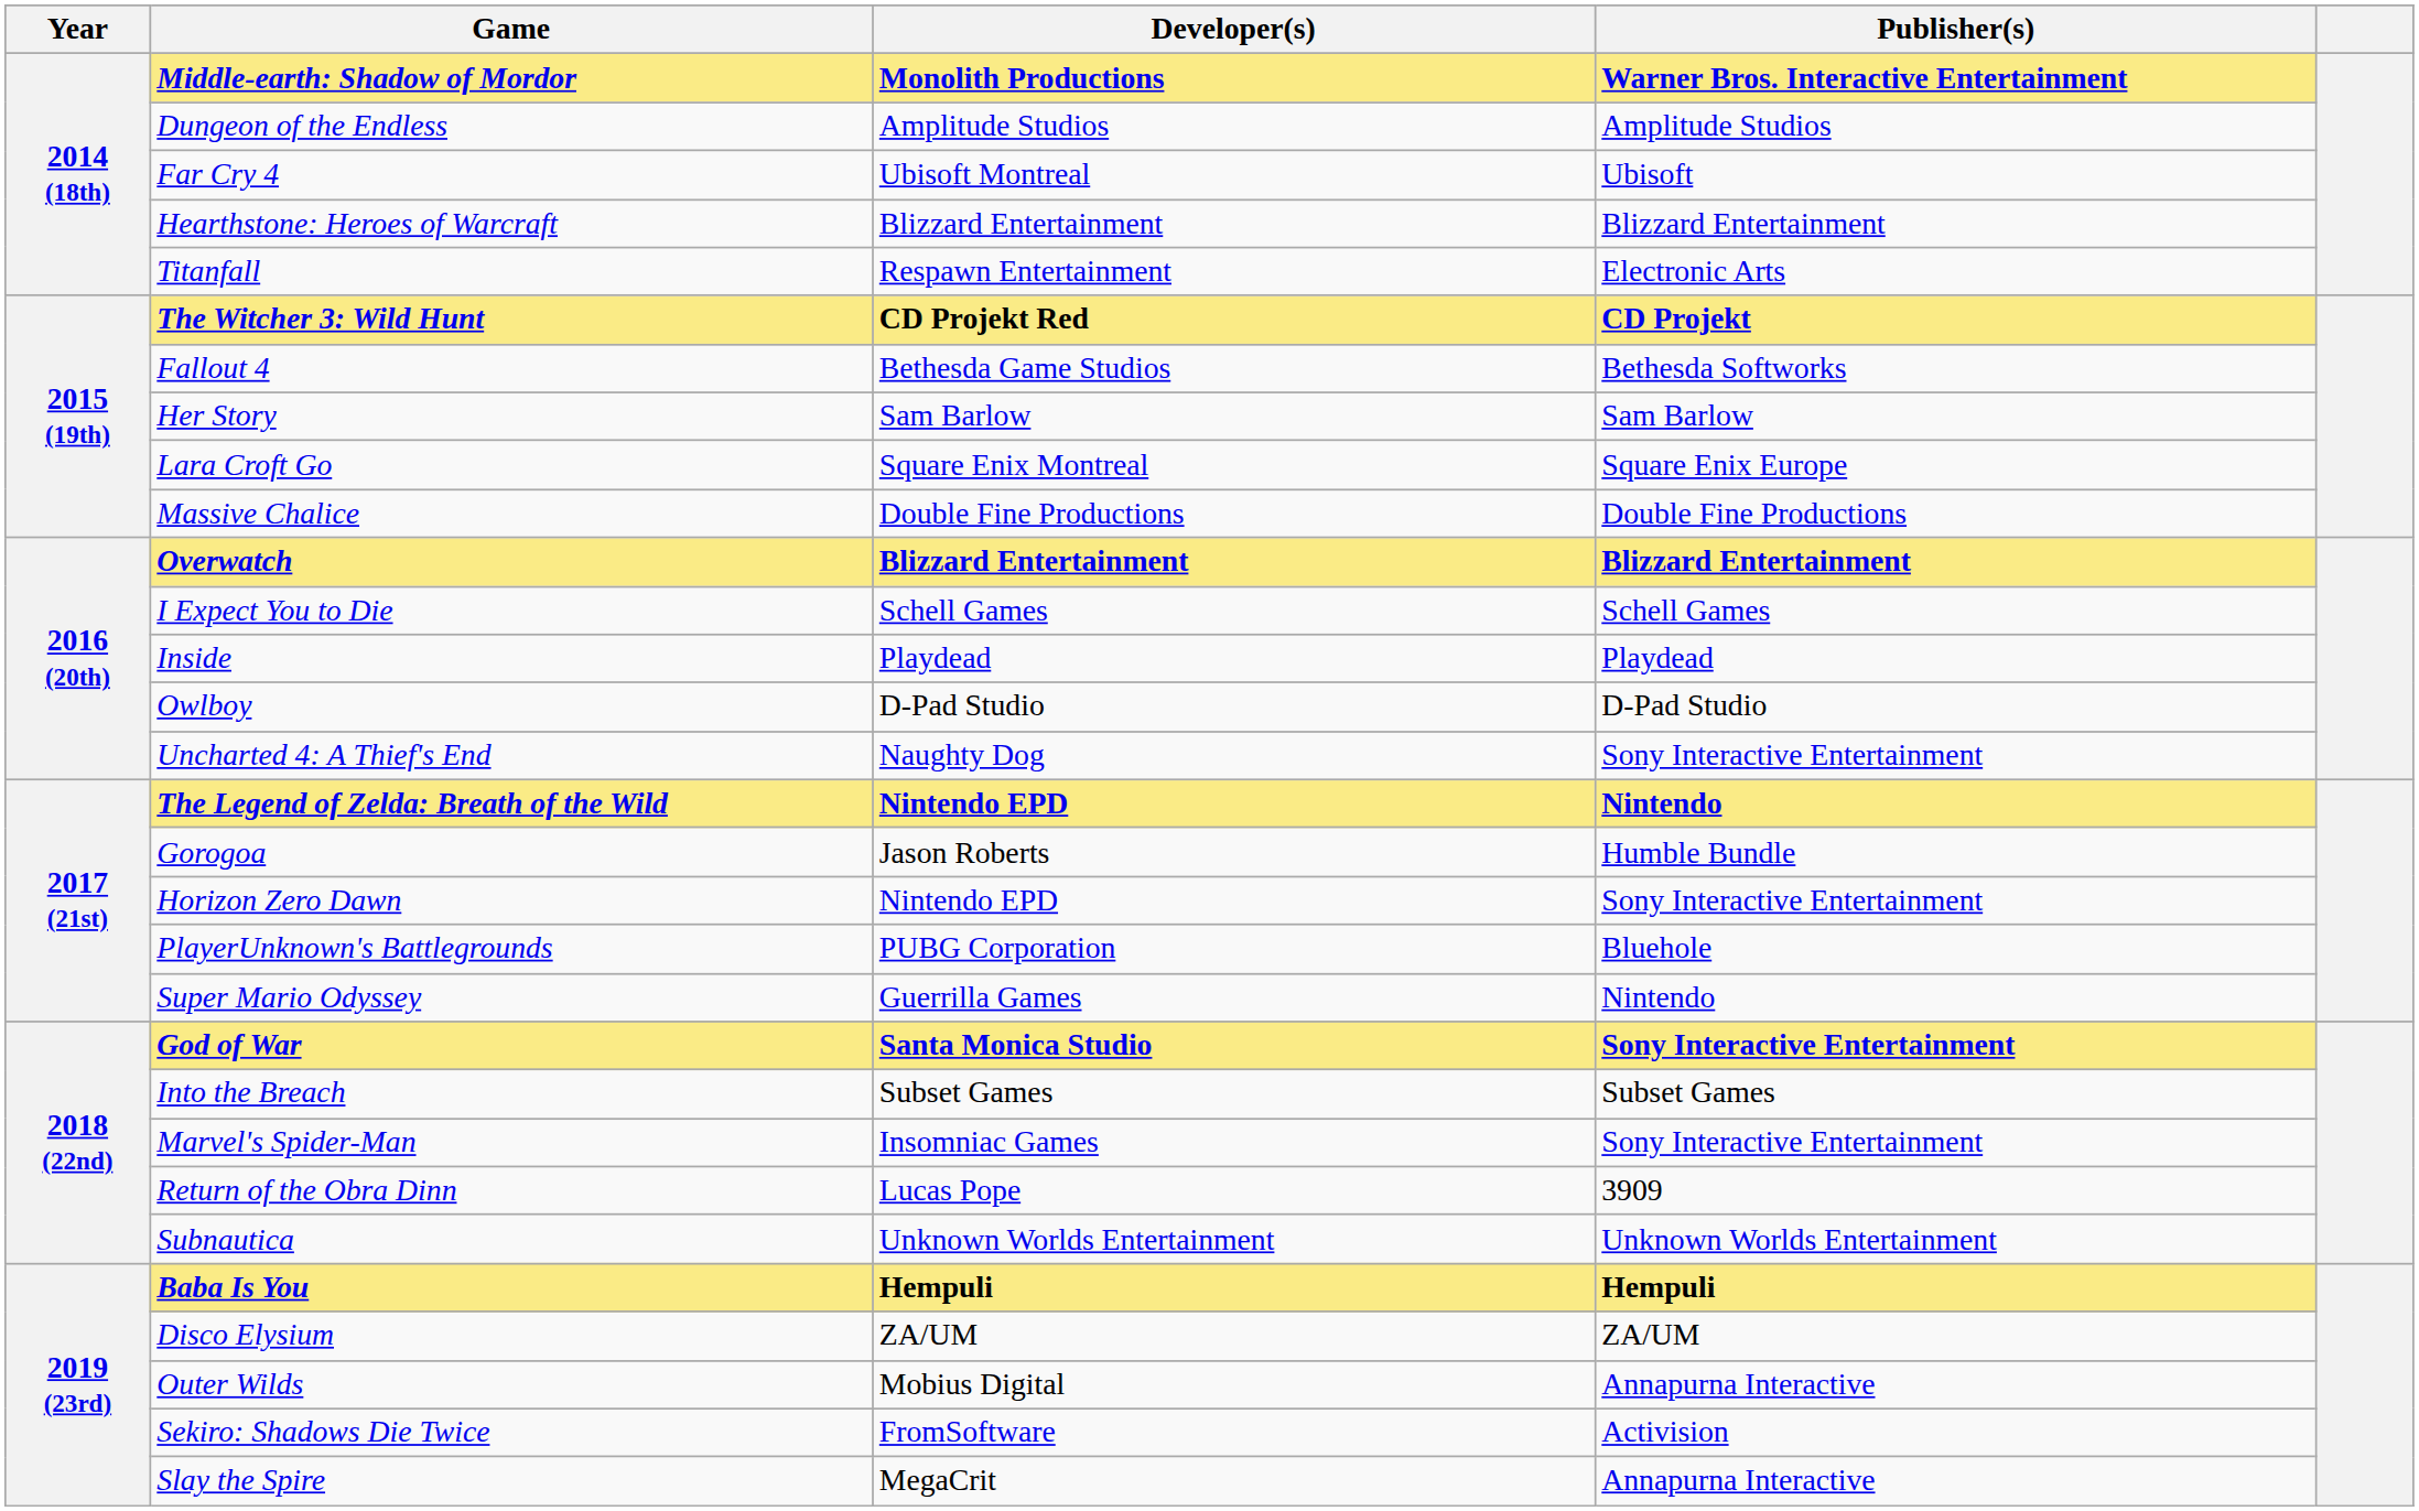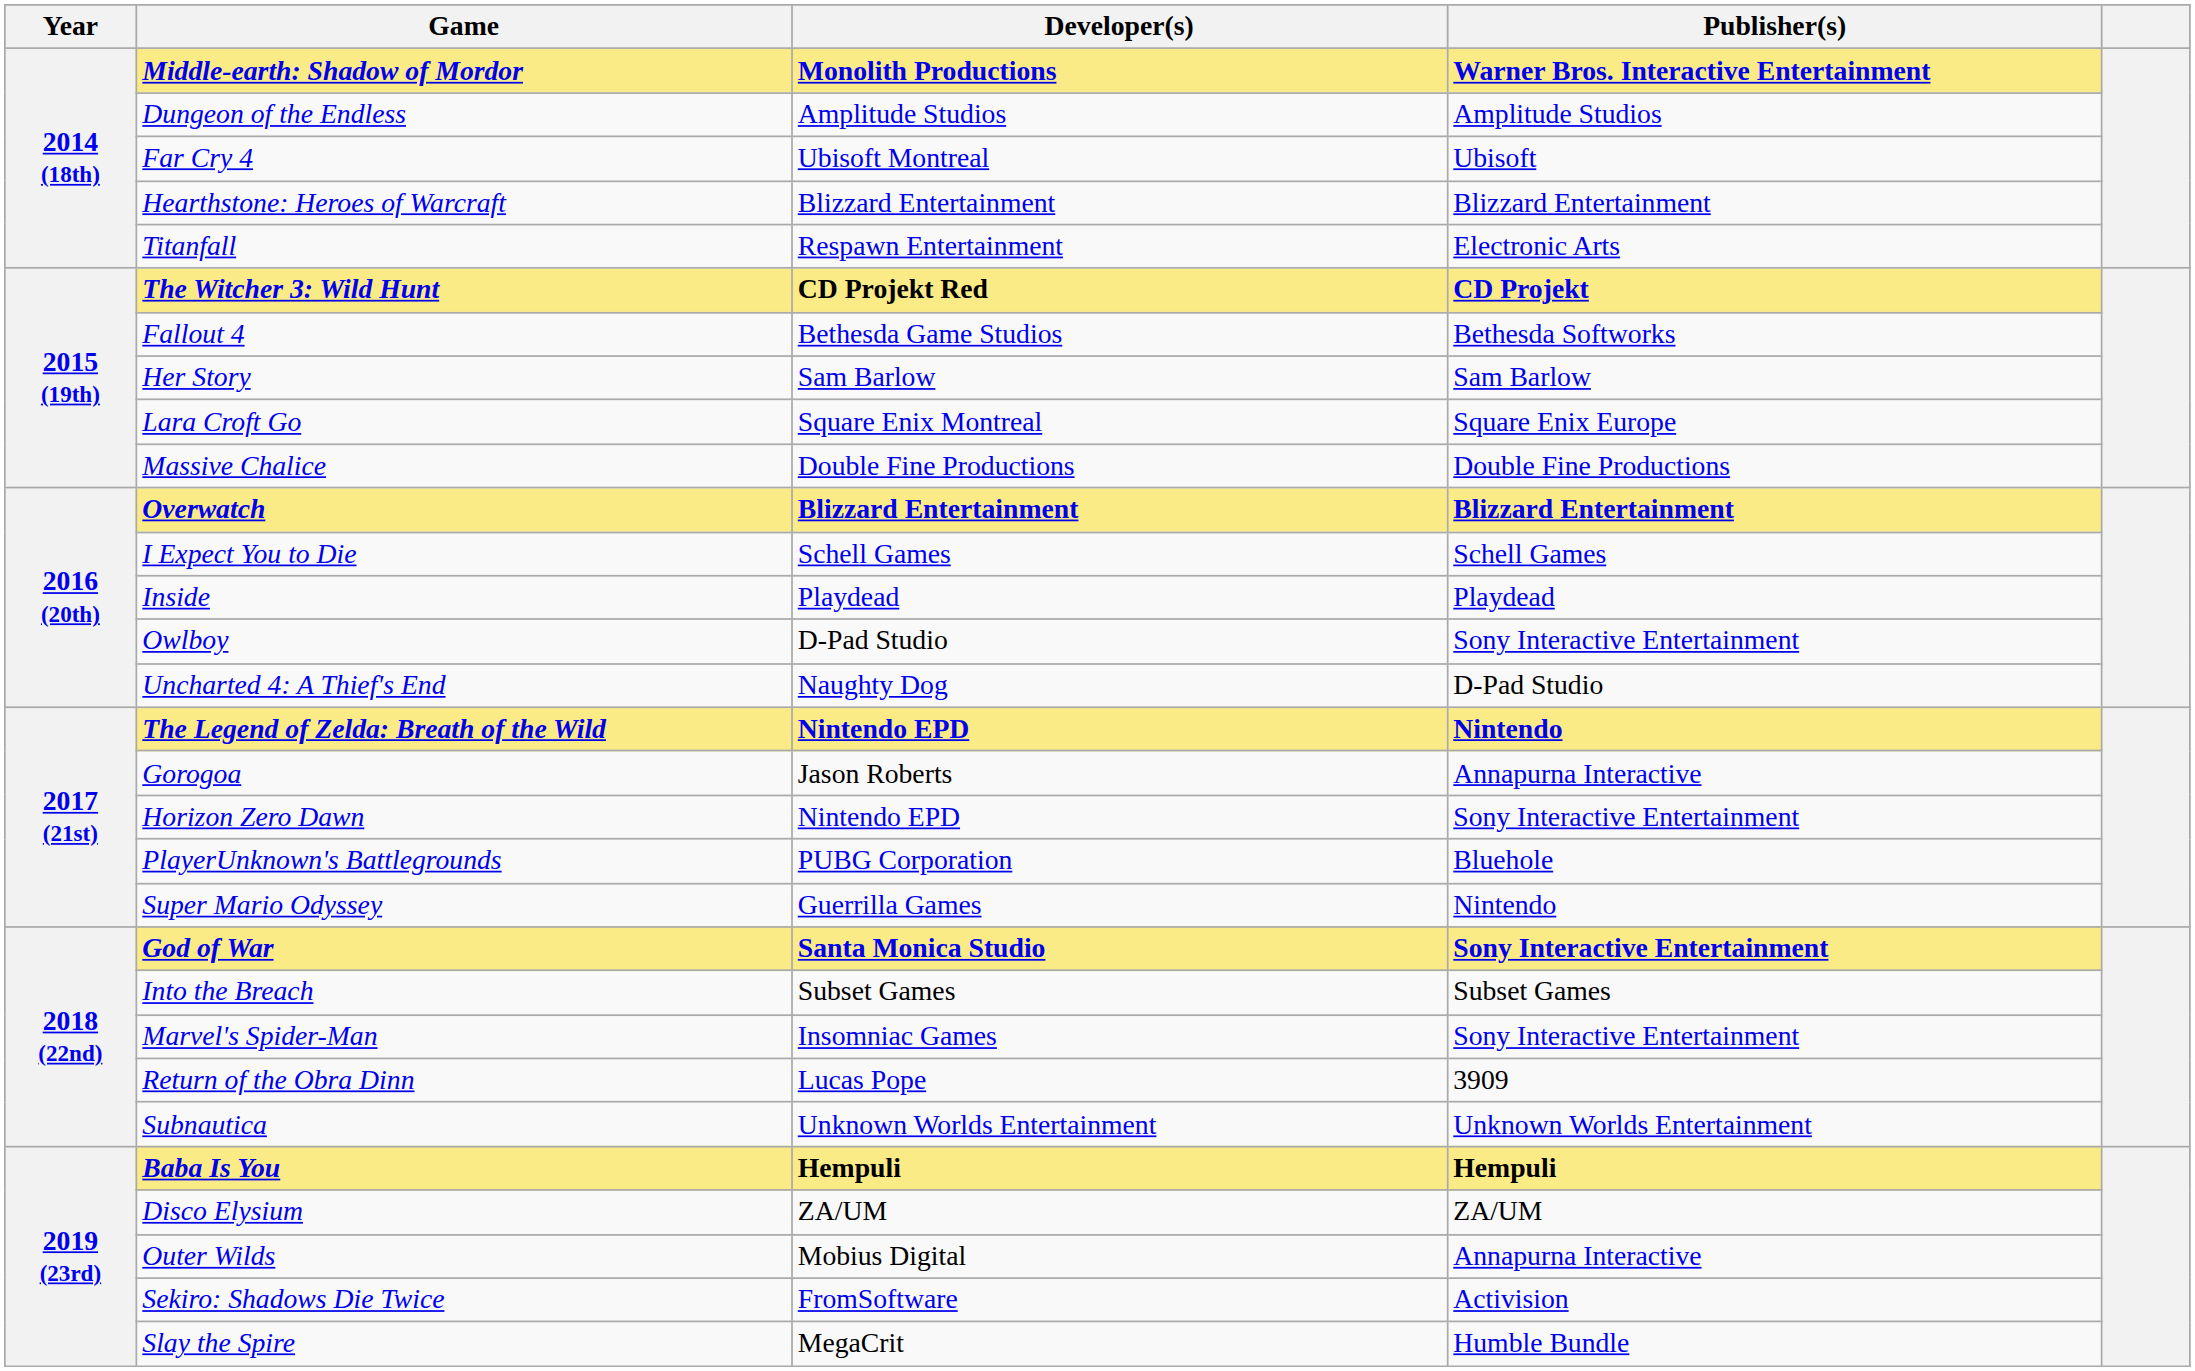Owlboy | Publisher(s): D-Pad Studio -> Sony Interactive Entertainment
Uncharted 4: A Thief's End | Publisher(s): Sony Interactive Entertainment -> D-Pad Studio
Gorogoa | Publisher(s): Humble Bundle -> Annapurna Interactive
Slay the Spire | Publisher(s): Annapurna Interactive -> Humble Bundle
